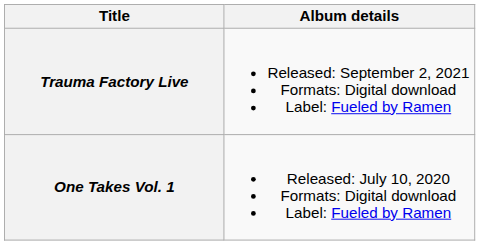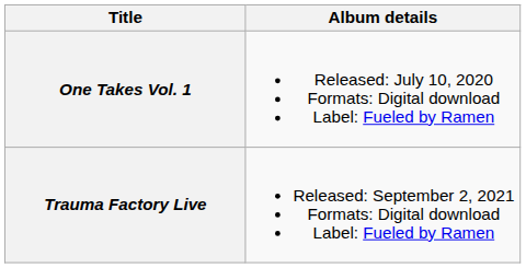rows swapped: One Takes Vol. 1 <-> Trauma Factory Live
